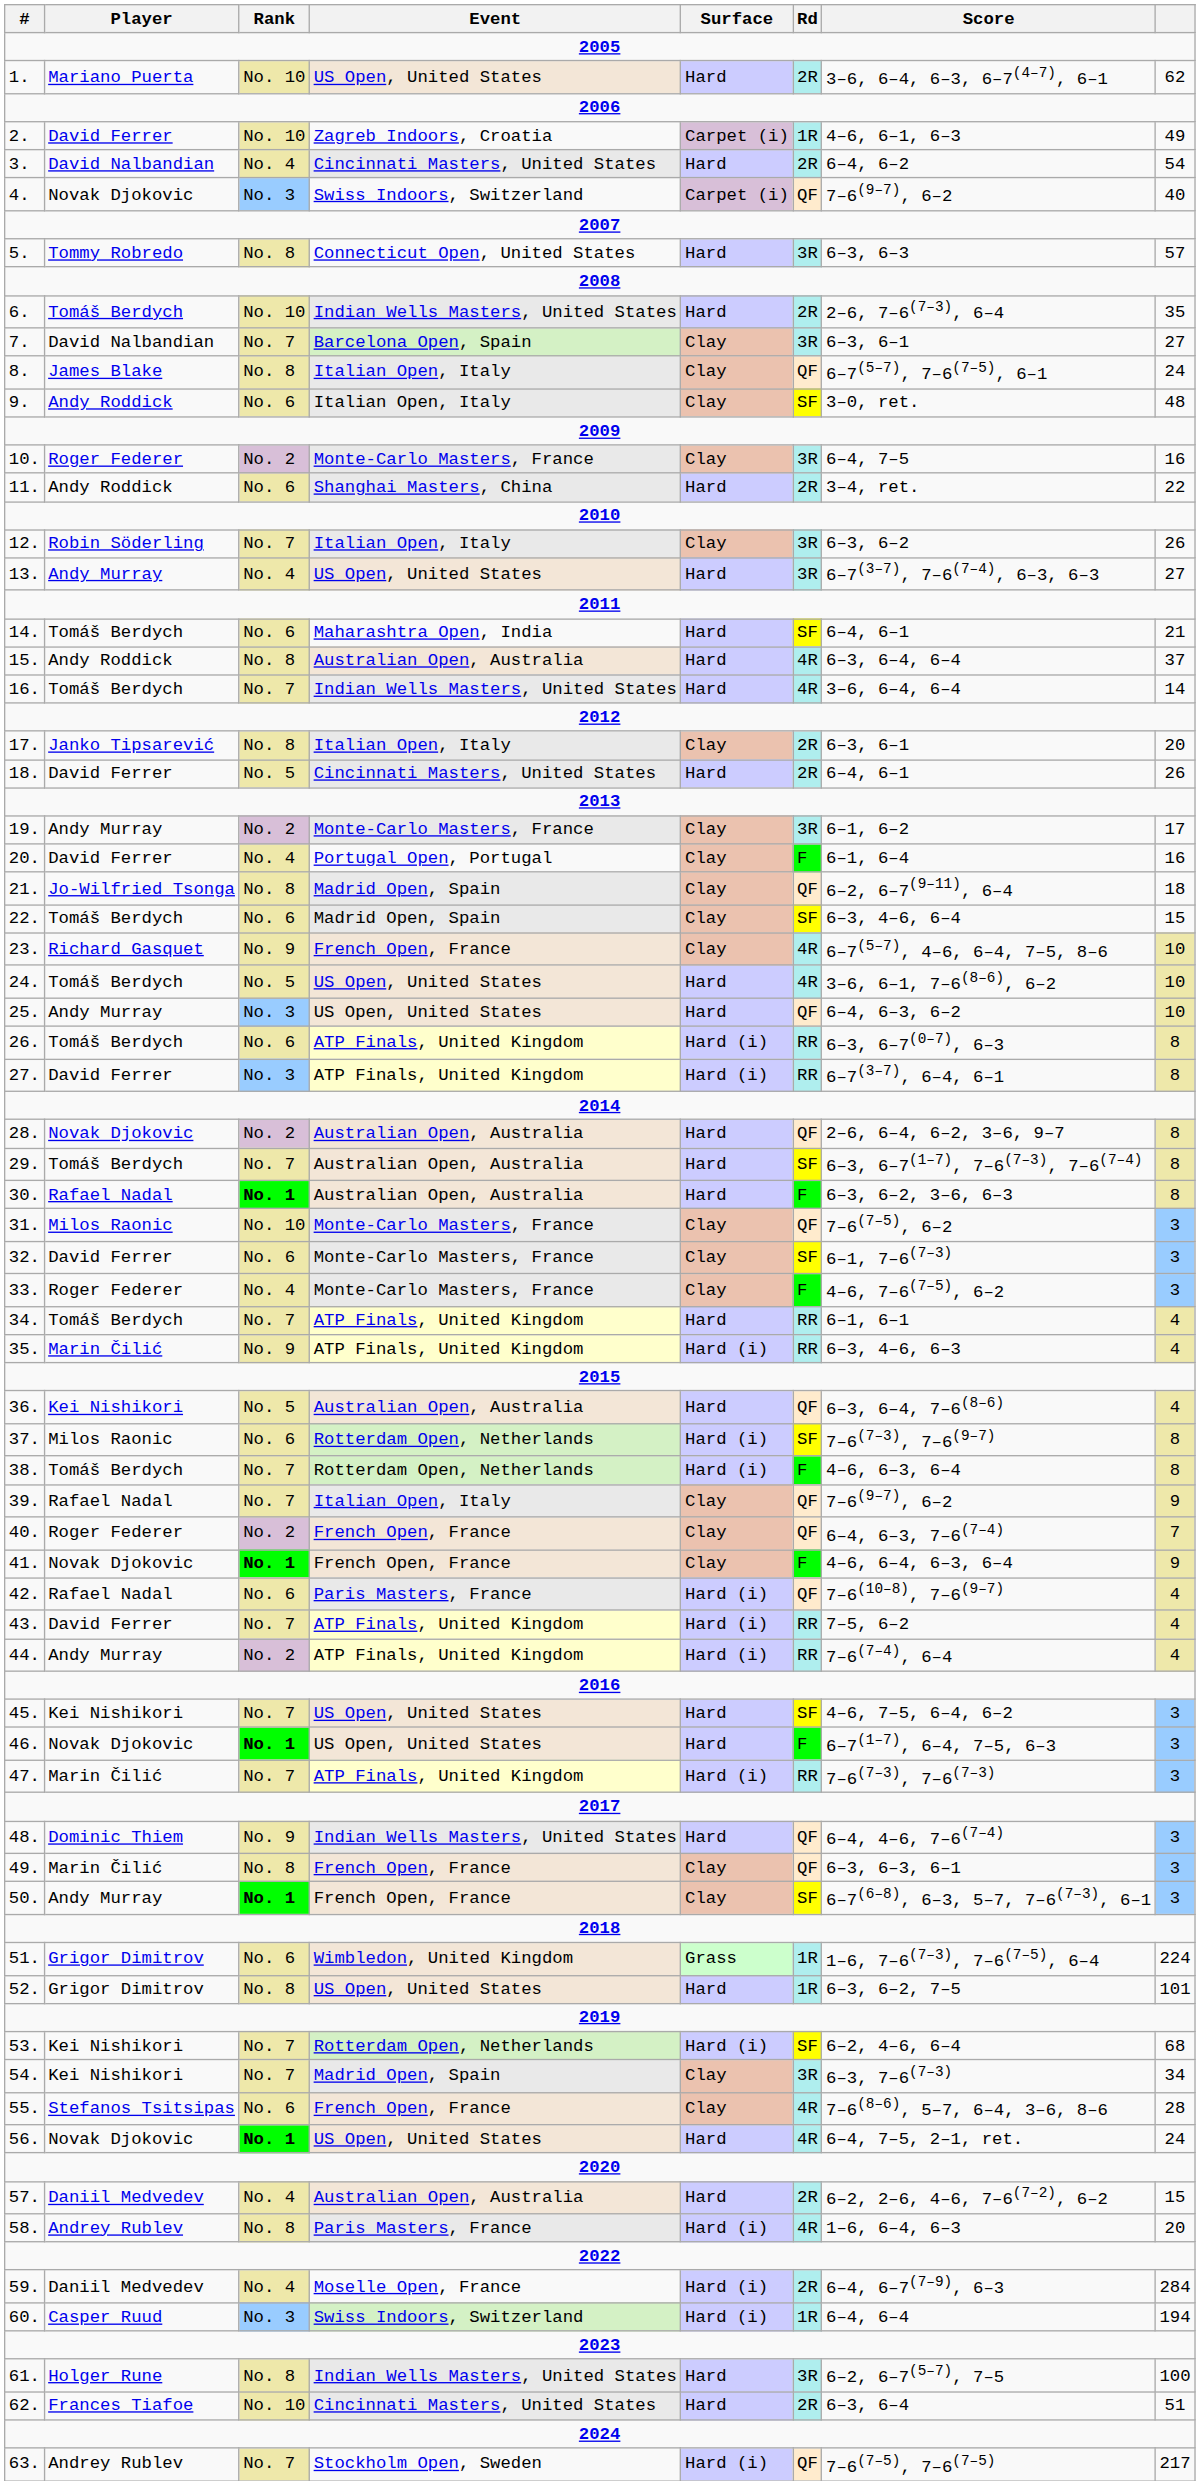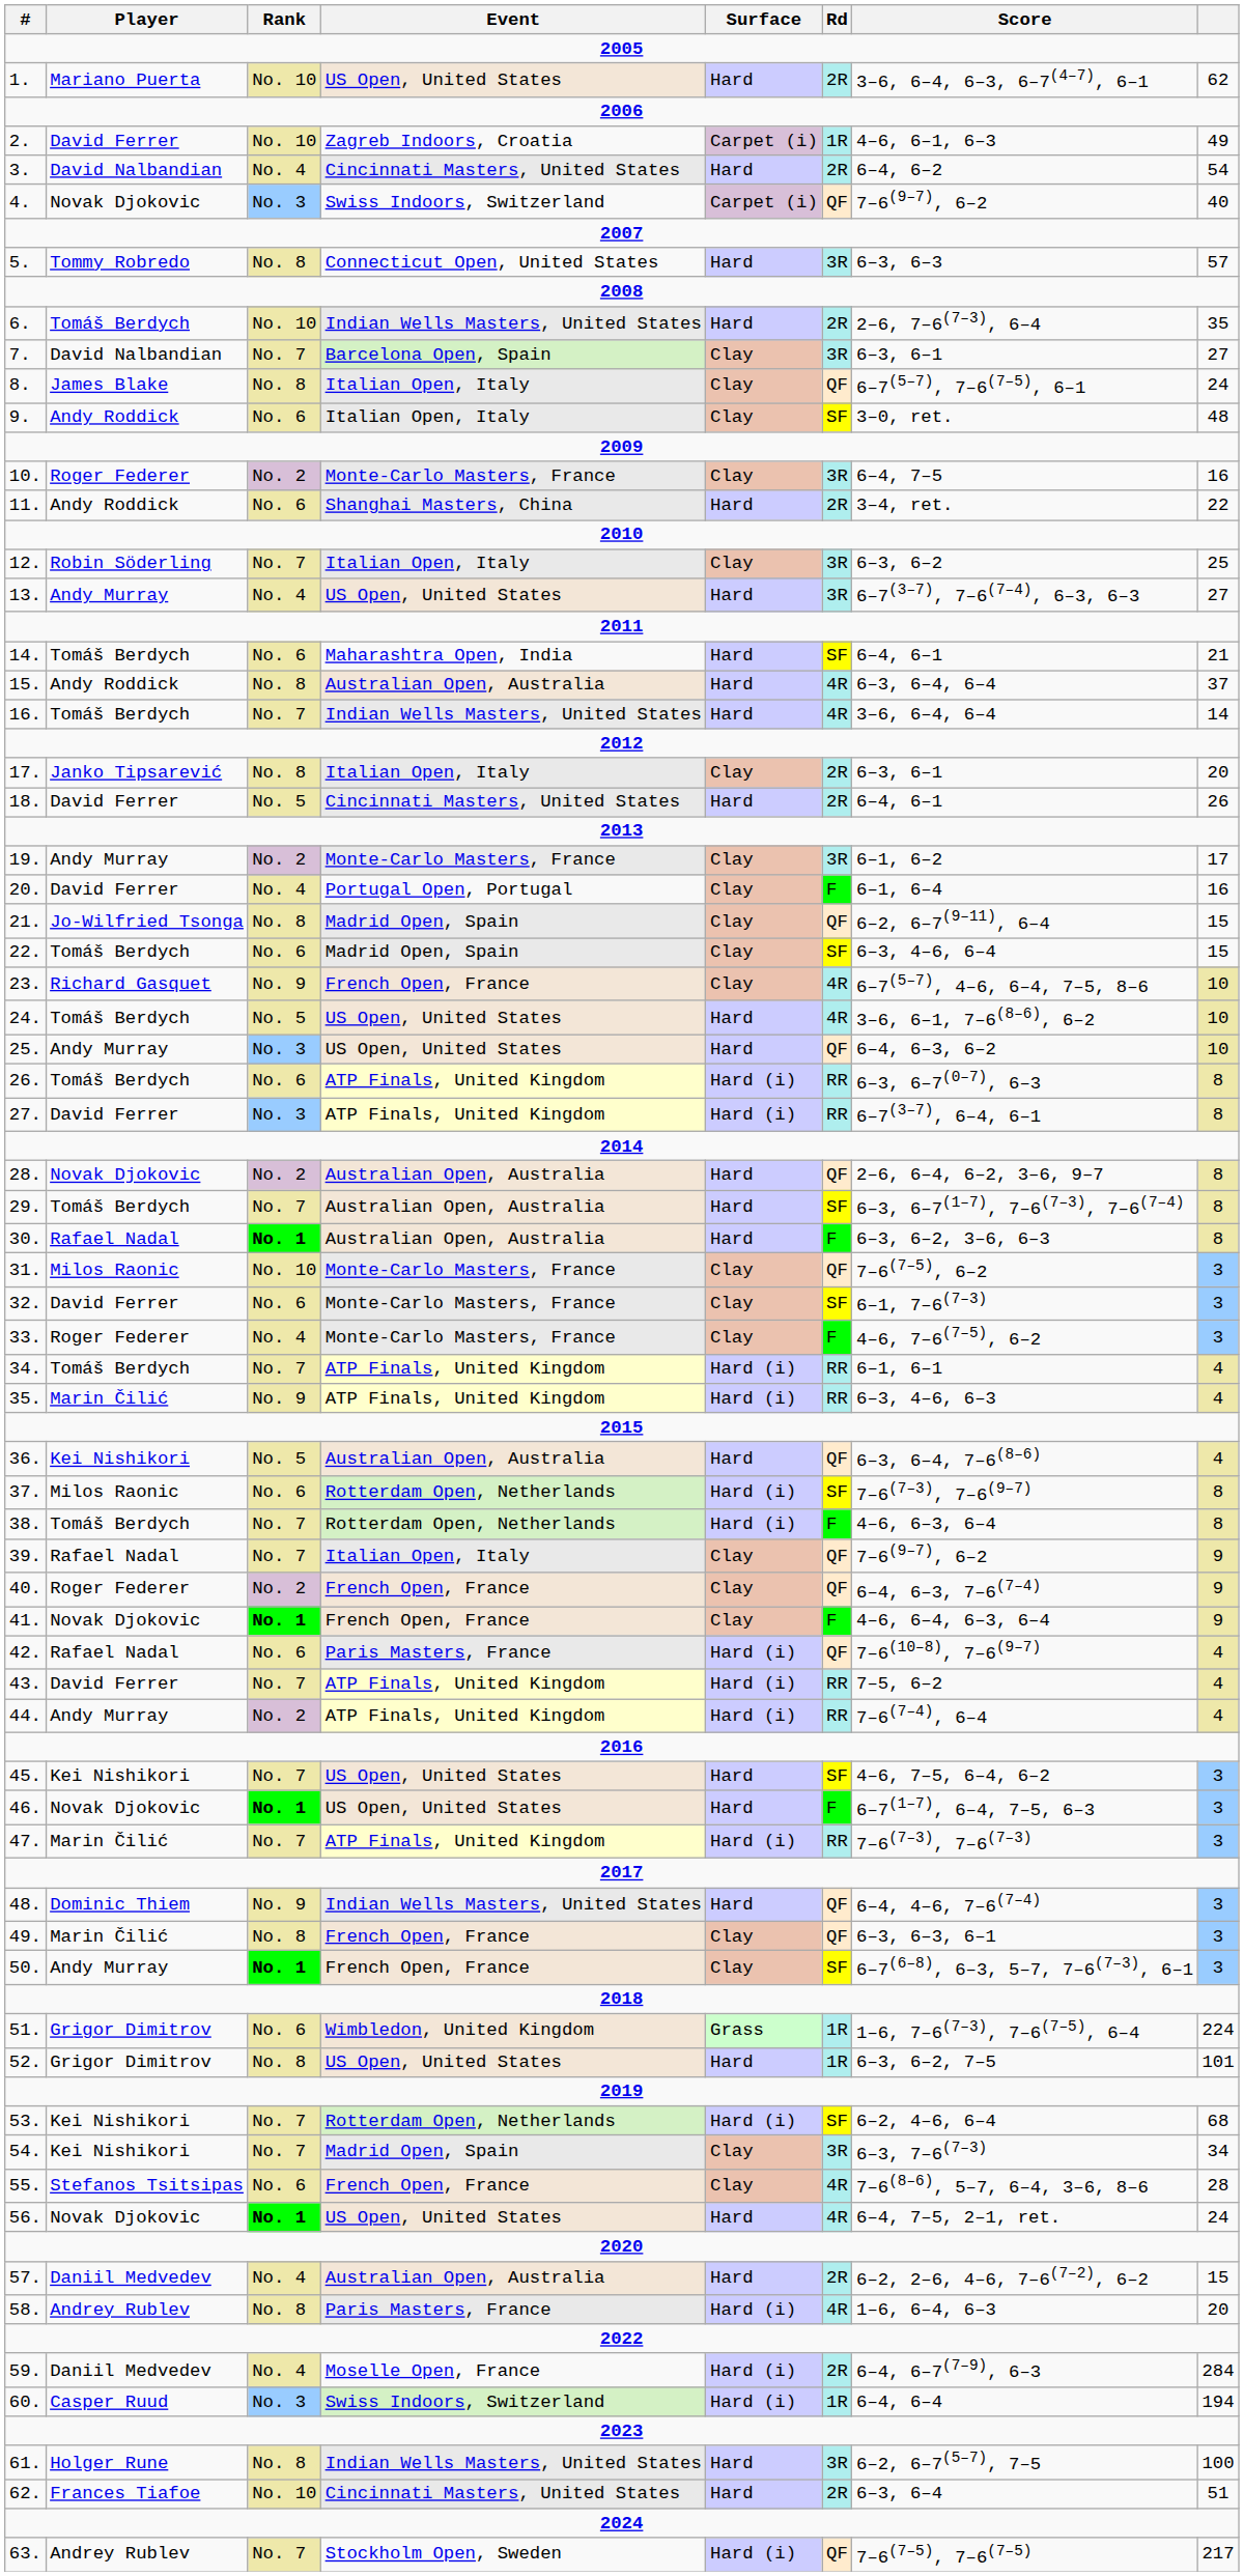12. | column 8: 26 -> 25
21. | column 8: 18 -> 15
34. | Surface: Hard -> Hard (i)
40. | column 8: 7 -> 9
